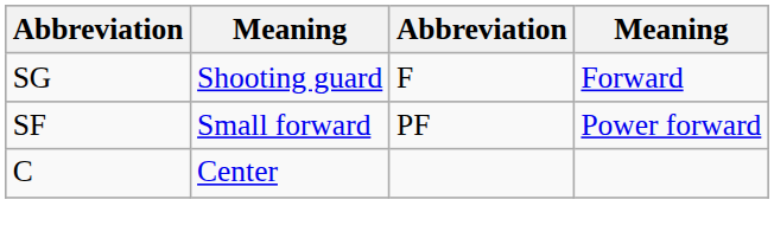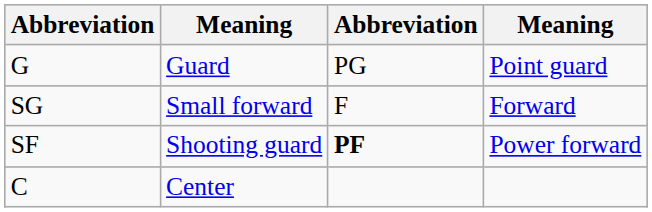+ row: G | Guard | PG | Point guard
SG | column 2: Shooting guard -> Small forward
SF | column 2: Small forward -> Shooting guard
SF | column 3: normal -> bold
